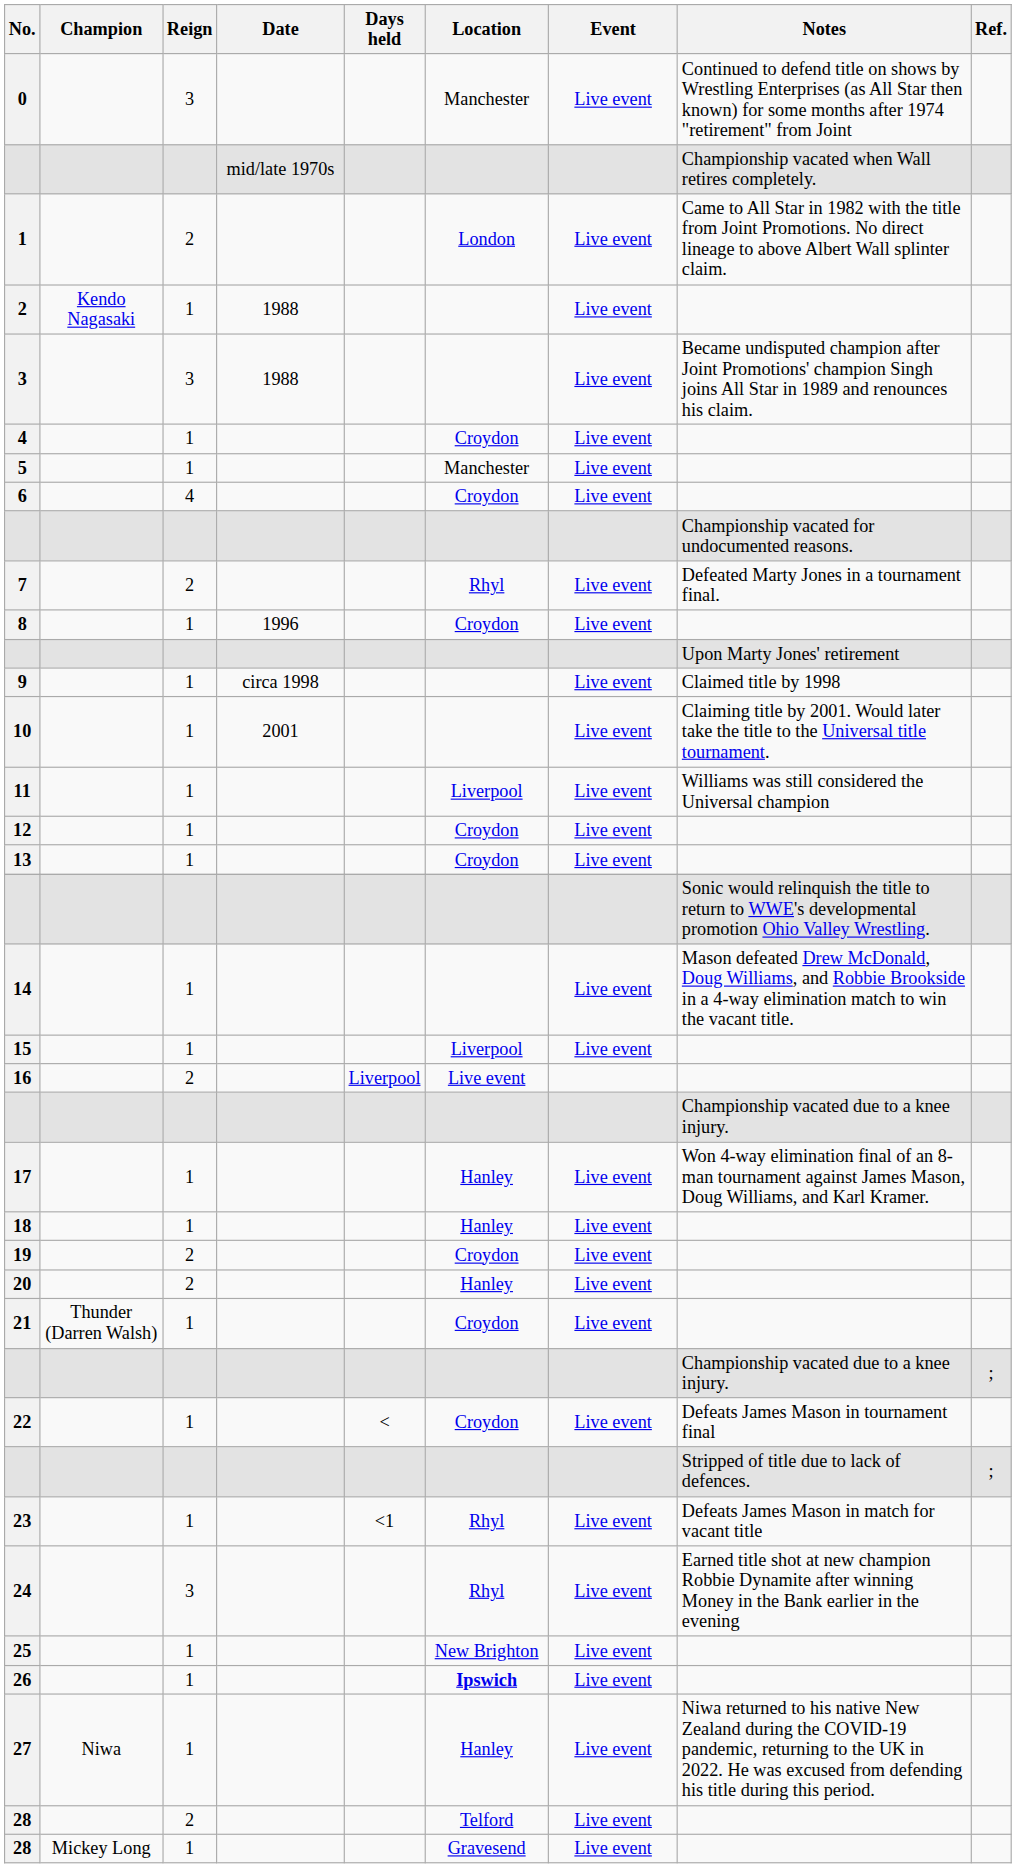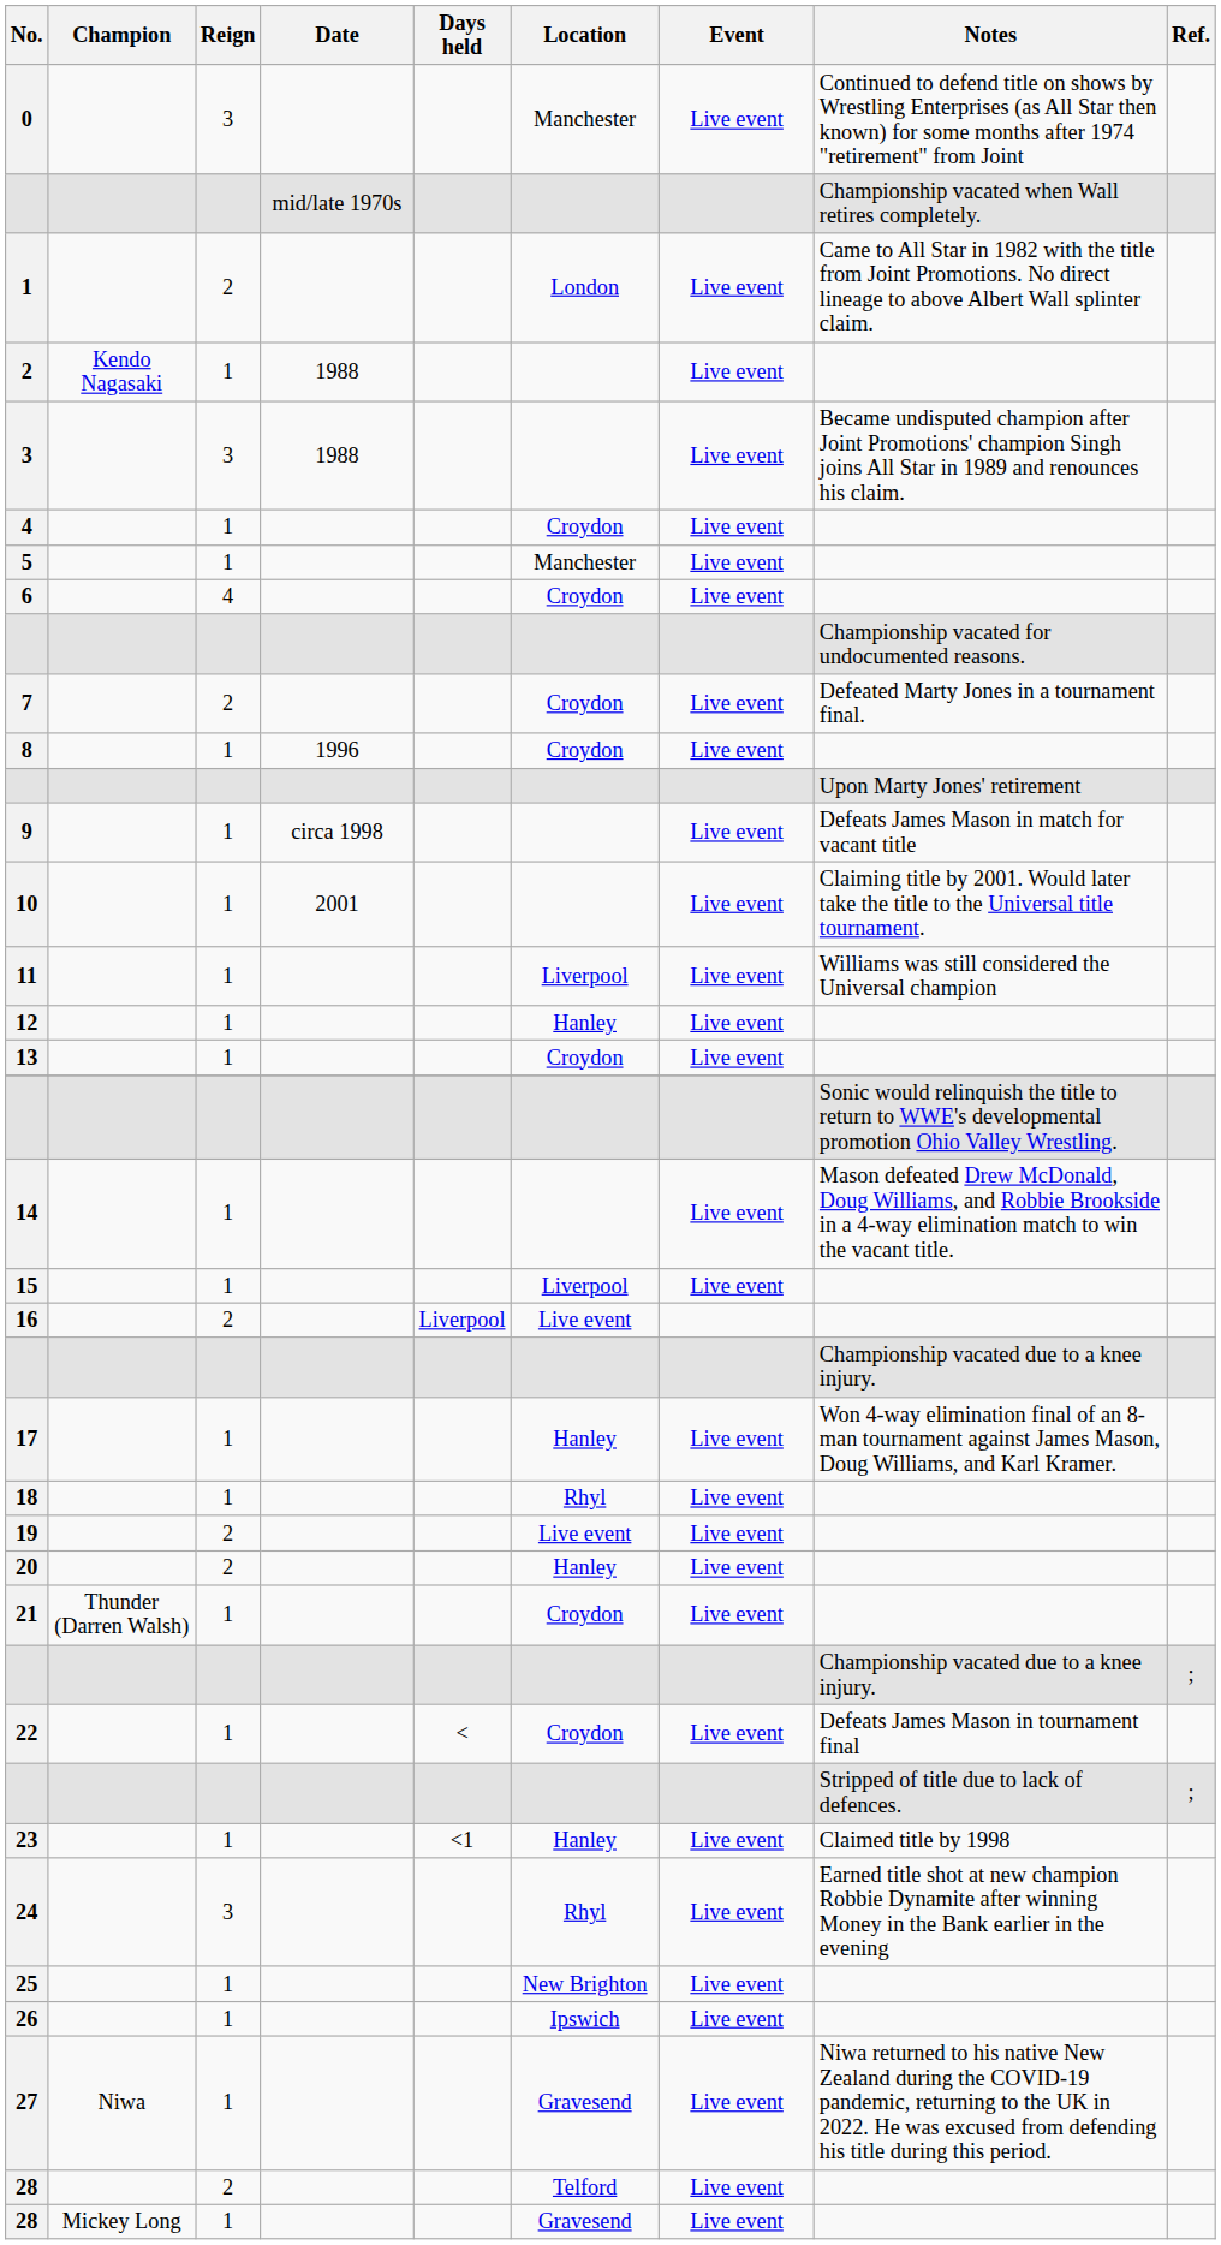7 | Location: Rhyl -> Croydon
9 | Notes: Claimed title by 1998 -> Defeats James Mason in match for vacant title
12 | Location: Croydon -> Hanley
18 | Location: Hanley -> Rhyl
19 | Location: Croydon -> Live event
23 | Location: Rhyl -> Hanley
23 | Notes: Defeats James Mason in match for vacant title -> Claimed title by 1998
26 | Location: bold -> normal
27 | Location: Hanley -> Gravesend
